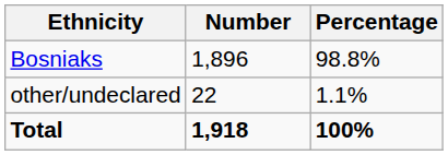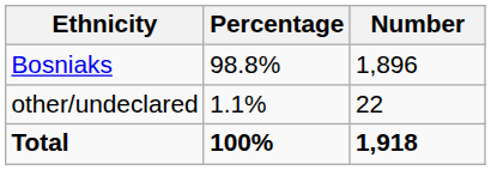columns swapped: Number <-> Percentage
